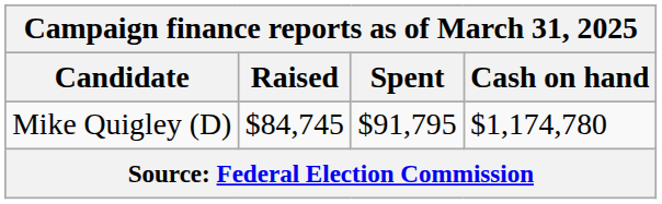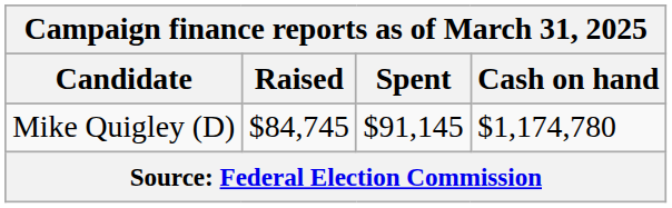Mike Quigley (D) | Spent: $91,795 -> $91,145
